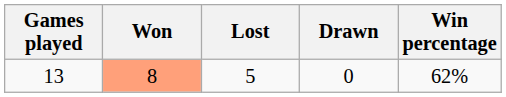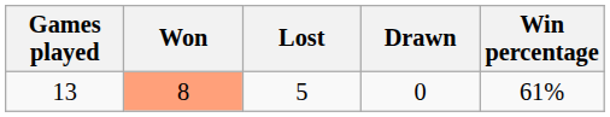13 | Win percentage: 62% -> 61%
